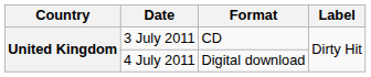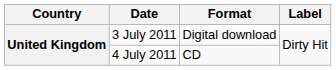3 July 2011 | Format: CD -> Digital download
4 July 2011 | Format: Digital download -> CD
